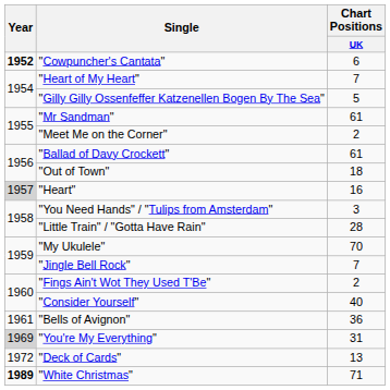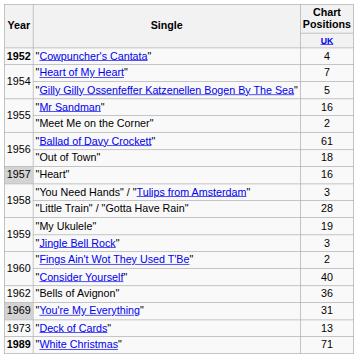"Cowpuncher's Cantata" | Chart Positions / UK: 6 -> 4
"Mr Sandman" | Chart Positions / UK: 61 -> 16
"My Ukulele" | Chart Positions / UK: 70 -> 19
"Jingle Bell Rock" | Chart Positions / UK: 7 -> 3
"Bells of Avignon" | Year: 1961 -> 1962
"Deck of Cards" | Year: 1972 -> 1973
